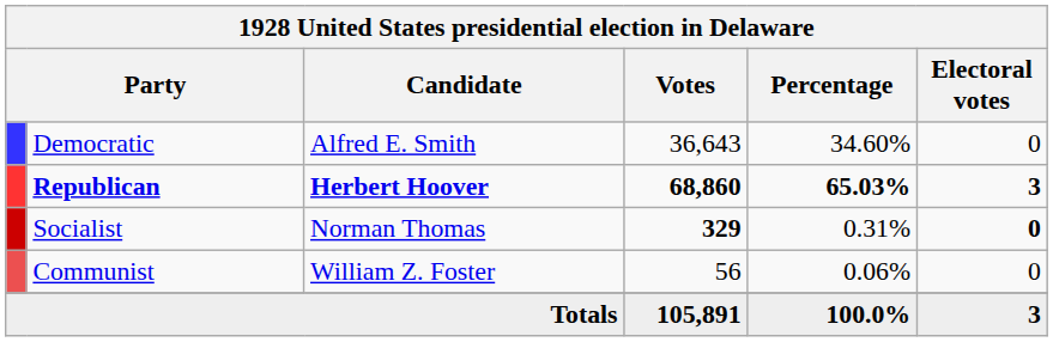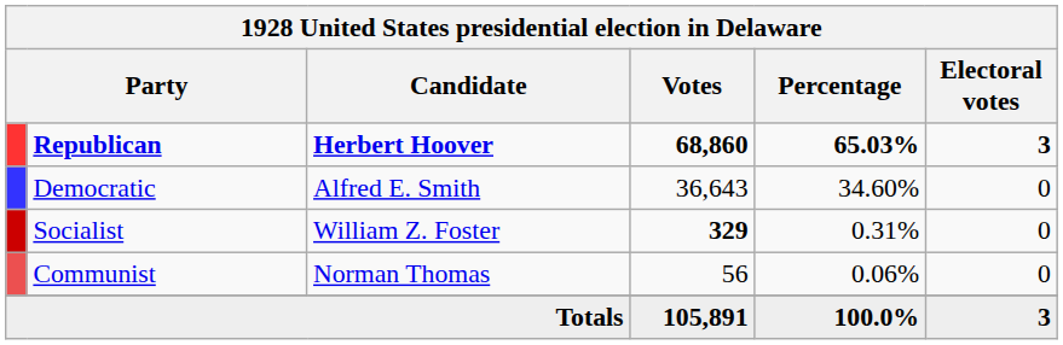rows swapped: Republican <-> Democratic
Socialist | Candidate: Norman Thomas -> William Z. Foster
Socialist | Electoral votes: bold -> normal
Communist | Candidate: William Z. Foster -> Norman Thomas
